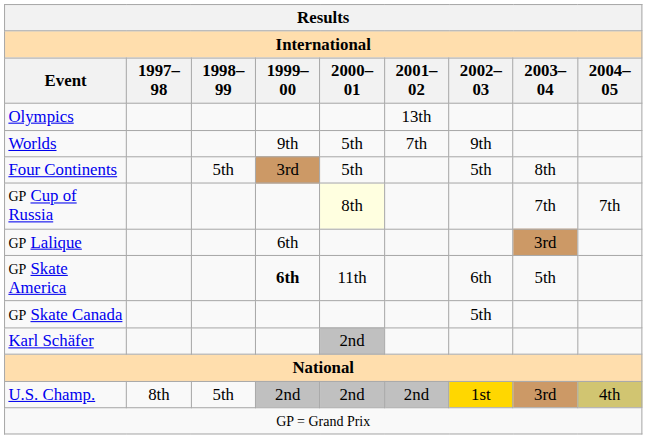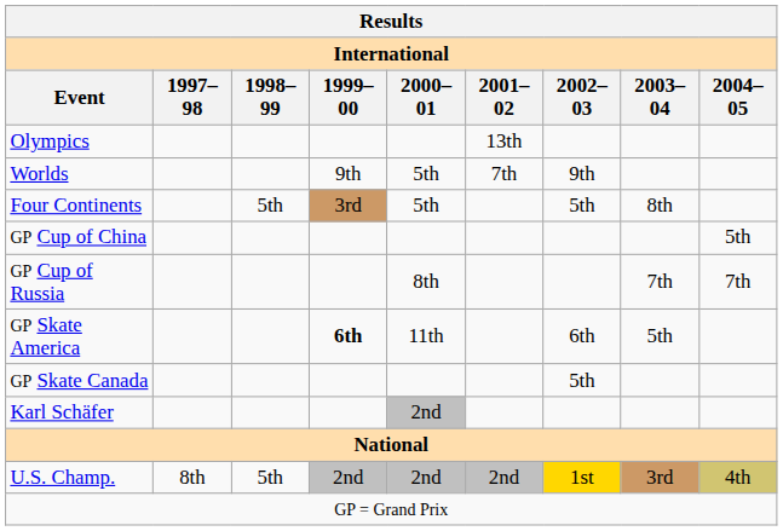+ row: GP Cup of China | 5th
GP Cup of Russia | 2000–01: lightyellow background -> no background
- row: GP Lalique | 6th | 3rd
